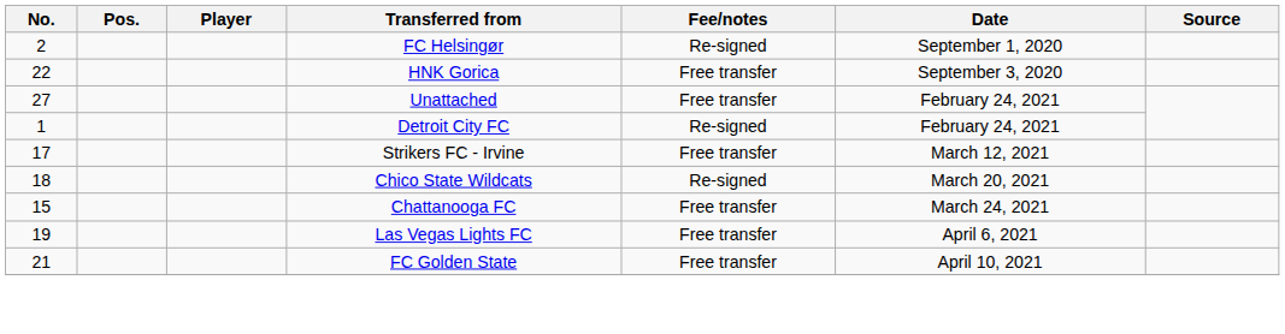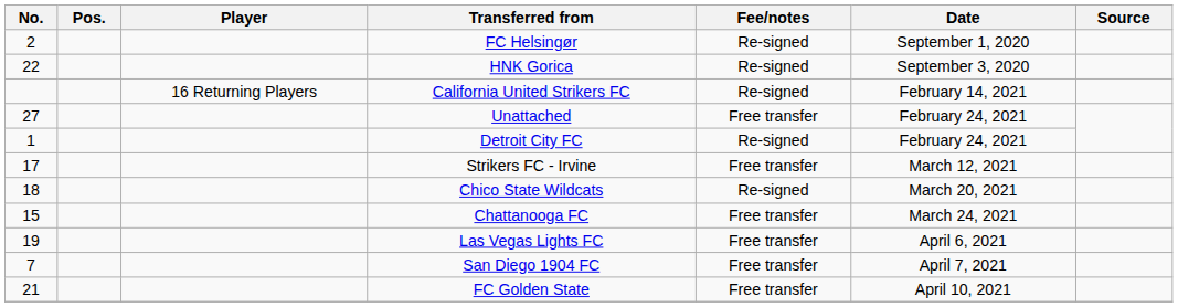HNK Gorica | Fee/notes: Free transfer -> Re-signed
+ row: 16 Returning Players | California United Strikers FC | Re-signed | February 14, 2021
+ row: 7 | San Diego 1904 FC | Free transfer | April 7, 2021
